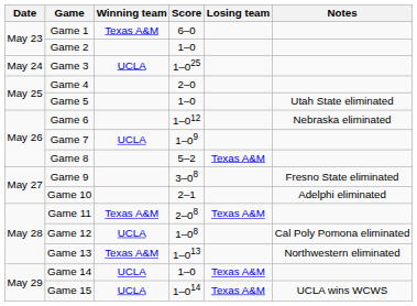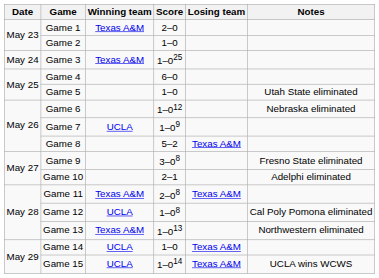Game 1 | Score: 6–0 -> 2–0
Game 3 | Winning team: UCLA -> Texas A&M
Game 4 | Score: 2–0 -> 6–0
